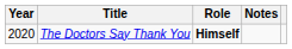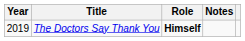The Doctors Say Thank You | Year: 2020 -> 2019
